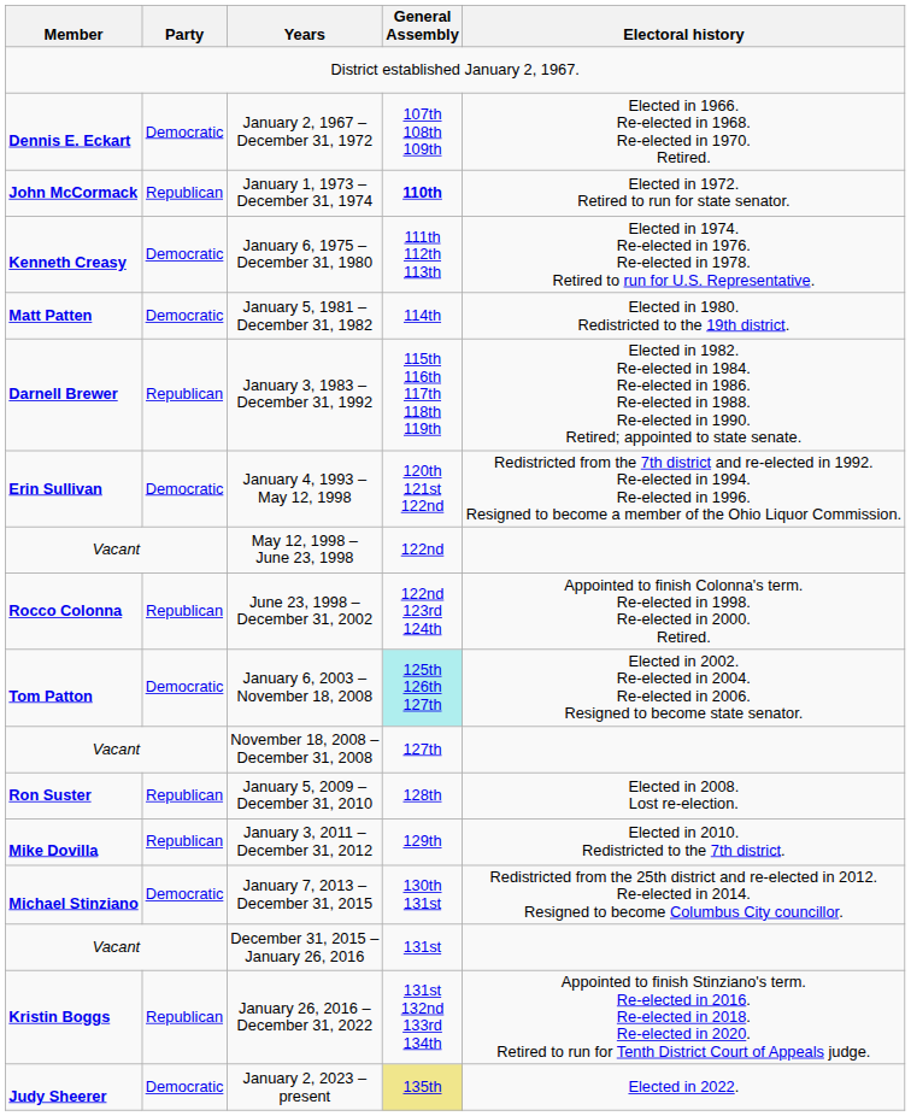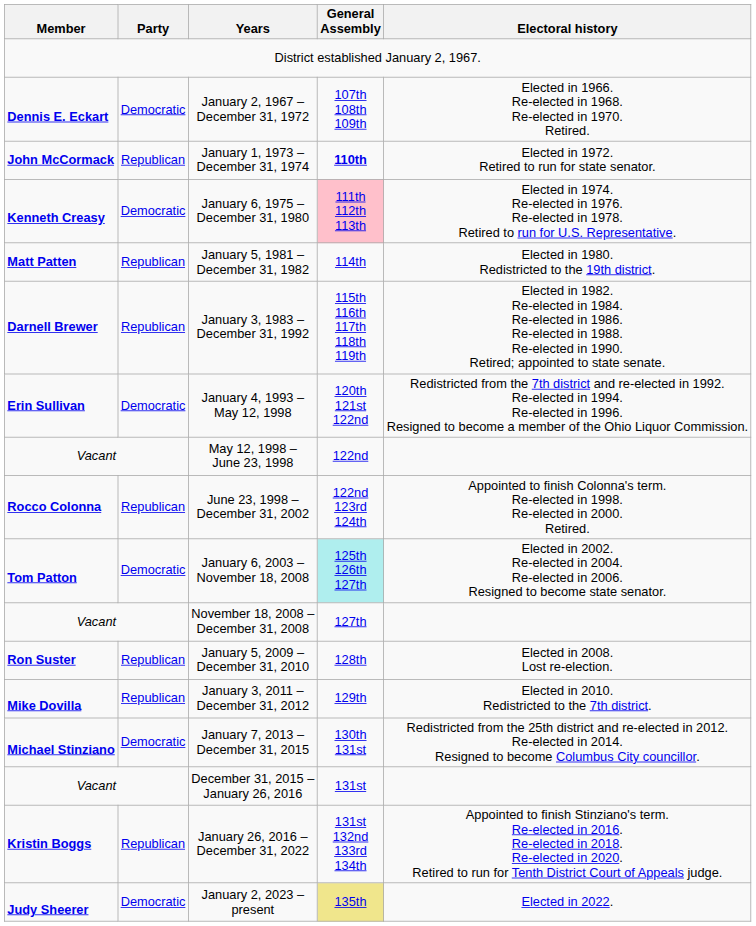January 6, 1975 – December 31, 1980 | General Assembly: no background -> pink background
January 5, 1981 – December 31, 1982 | Party: Democratic -> Republican
